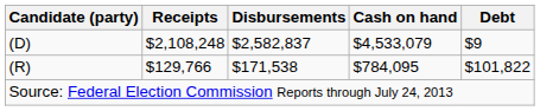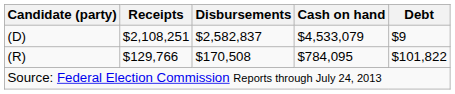(D) | Receipts: $2,108,248 -> $2,108,251
(R) | Disbursements: $171,538 -> $170,508
